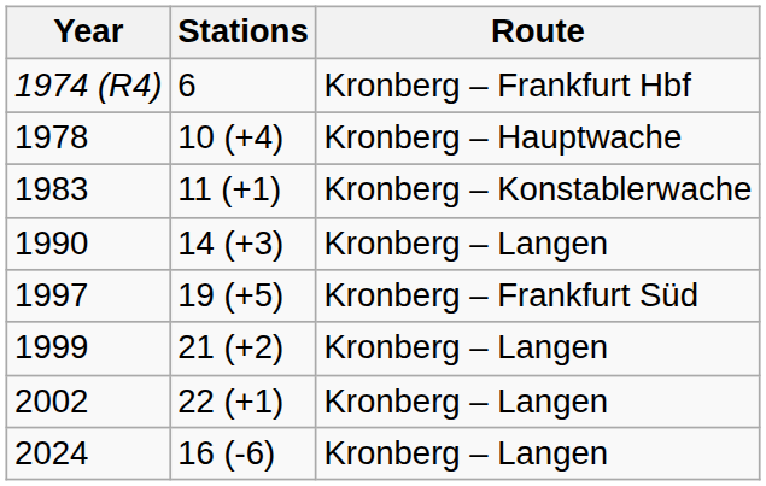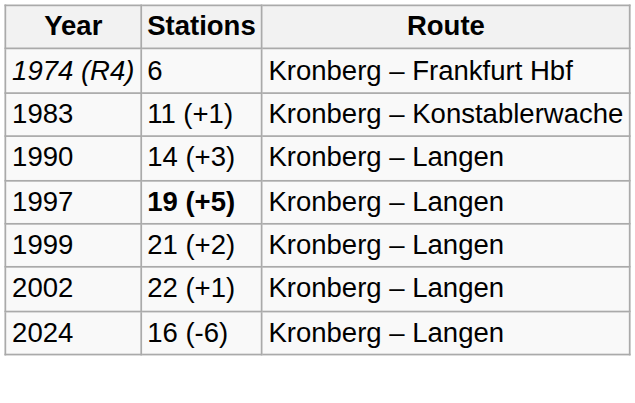- row: 1978 | 10 (+4) | Kronberg – Hauptwache
1997 | Stations: normal -> bold
1997 | Route: Kronberg – Frankfurt Süd -> Kronberg – Langen
